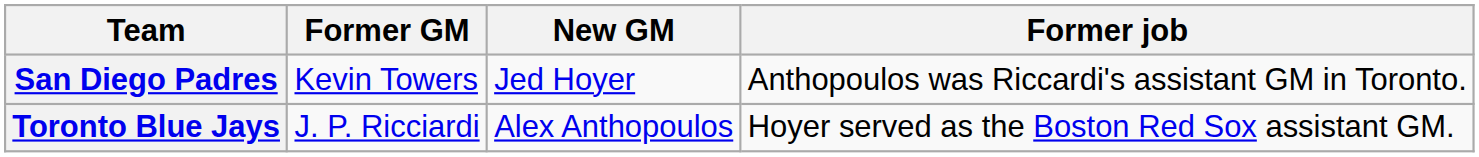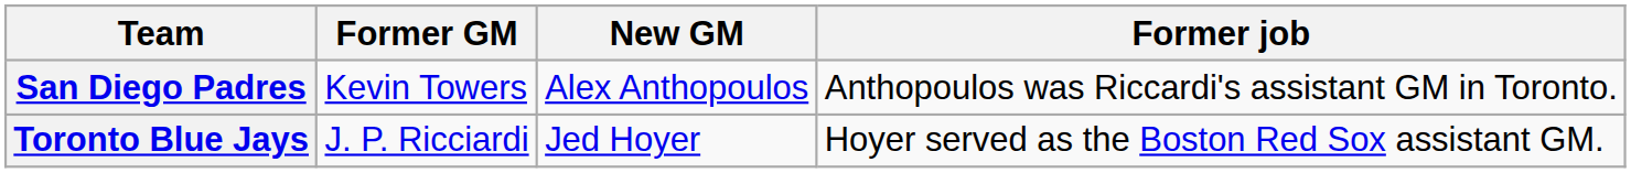San Diego Padres | New GM: Jed Hoyer -> Alex Anthopoulos
Toronto Blue Jays | New GM: Alex Anthopoulos -> Jed Hoyer
